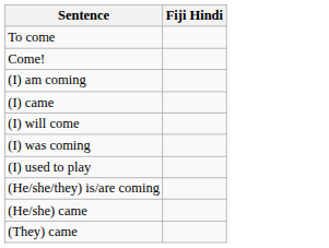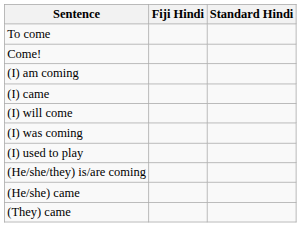+ column: Standard Hindi
